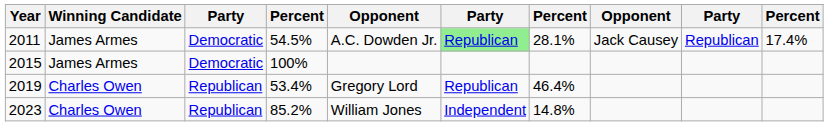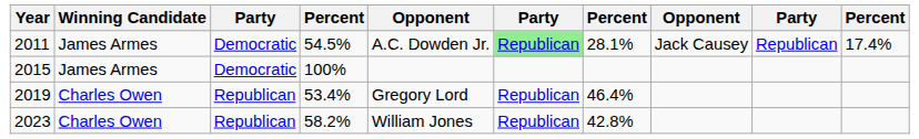2023 | column 4: 85.2% -> 58.2%
2023 | column 6: Independent -> Republican
2023 | column 7: 14.8% -> 42.8%
